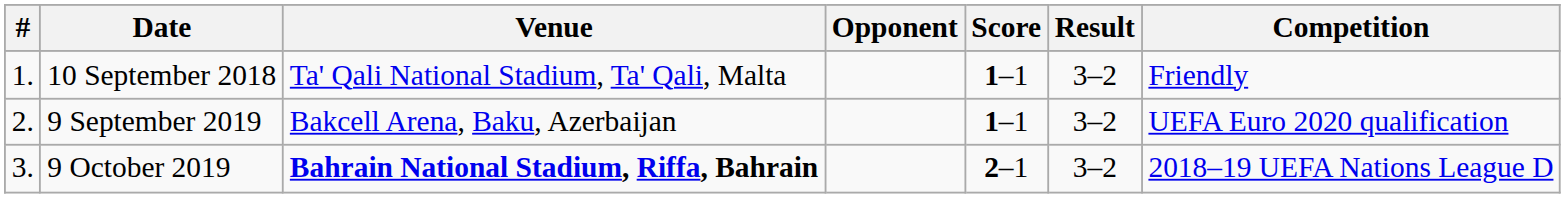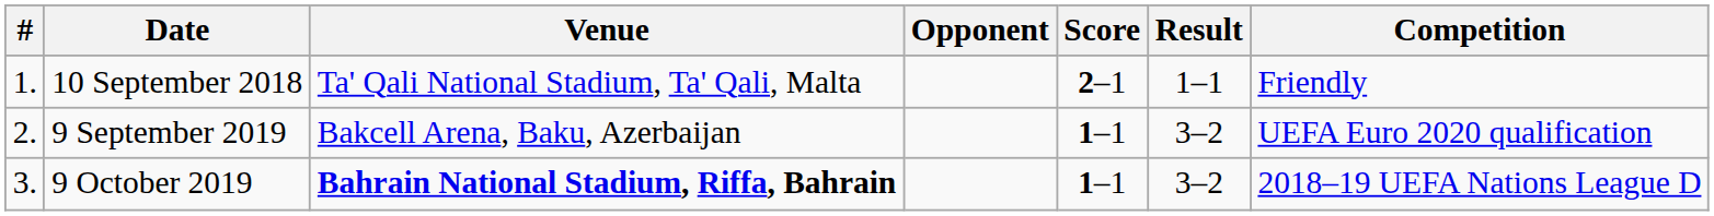10 September 2018 | Score: 1–1 -> 2–1
10 September 2018 | Result: 3–2 -> 1–1
9 October 2019 | Score: 2–1 -> 1–1
